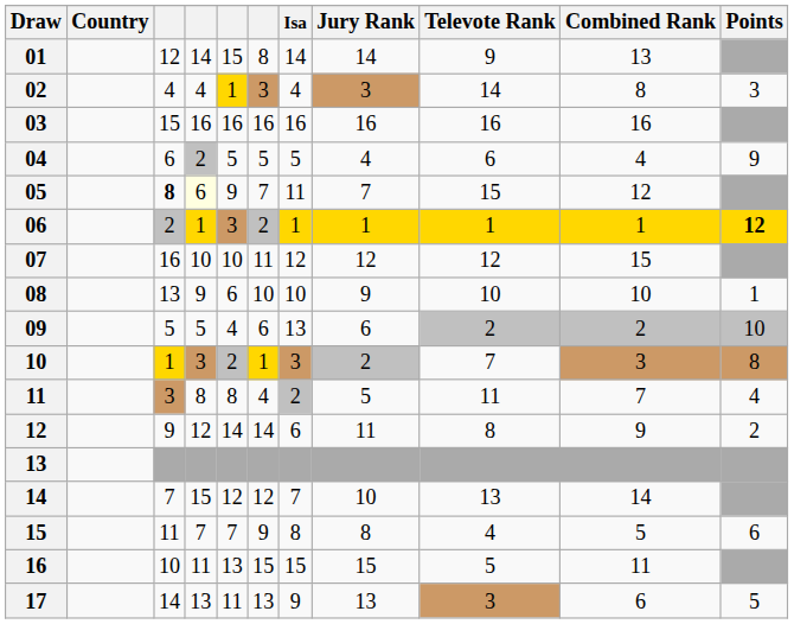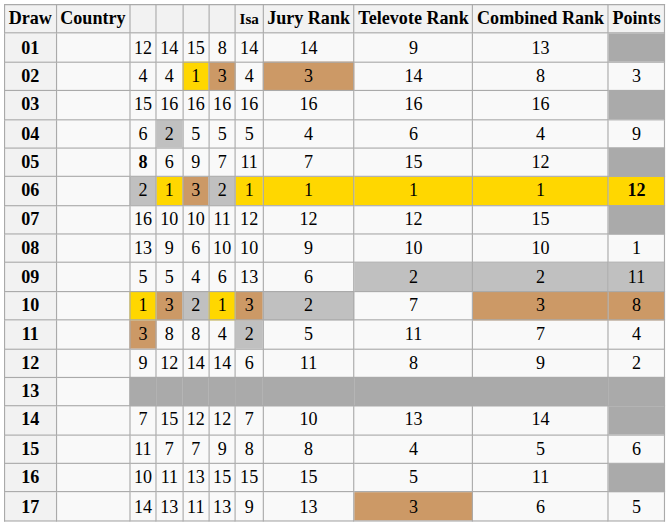05 | column 4: lightyellow background -> no background
09 | Points: 10 -> 11
